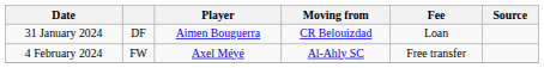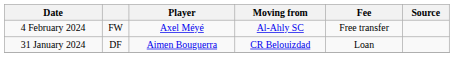rows swapped: 31 January 2024 <-> 4 February 2024
